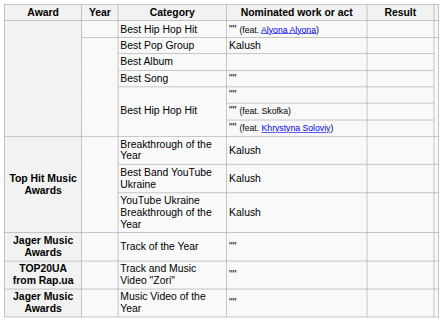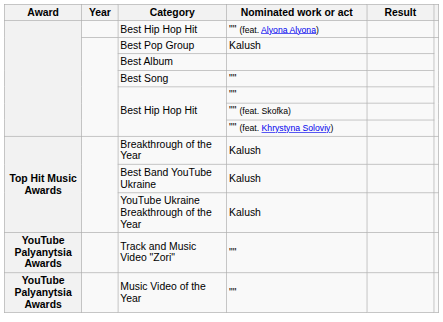- row: Jager Music Awards | Track of the Year | ""
Track and Music Video "Zori" | Award: TOP20UA from Rap.ua -> YouTube Palyanytsia Awards
Music Video of the Year | Award: Jager Music Awards -> YouTube Palyanytsia Awards
